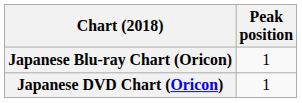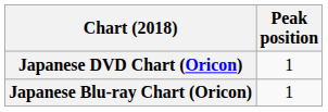rows swapped: Japanese Blu-ray Chart (Oricon) <-> Japanese DVD Chart (Oricon)
